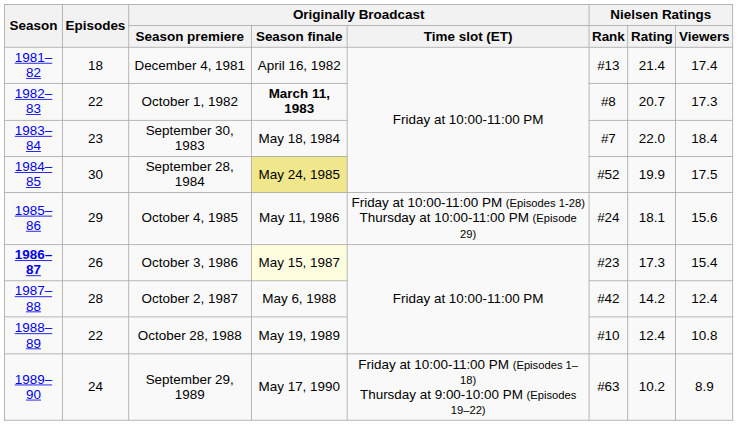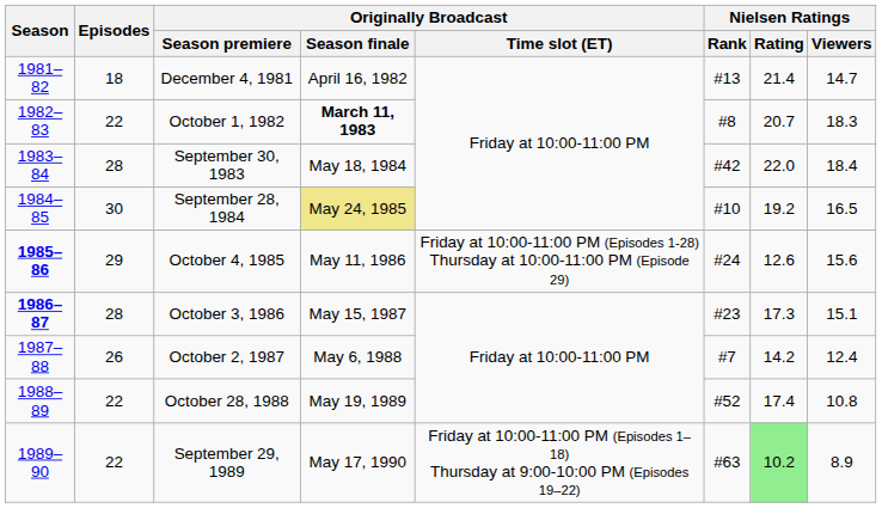December 4, 1981 | Nielsen Ratings / Viewers: 17.4 -> 14.7
October 1, 1982 | Nielsen Ratings / Viewers: 17.3 -> 18.3
September 30, 1983 | Episodes: 23 -> 28
September 30, 1983 | Nielsen Ratings / Rank: #7 -> #42
September 28, 1984 | Nielsen Ratings / Rank: #52 -> #10
September 28, 1984 | Nielsen Ratings / Rating: 19.9 -> 19.2
September 28, 1984 | Nielsen Ratings / Viewers: 17.5 -> 16.5
October 4, 1985 | Season: normal -> bold
October 4, 1985 | Nielsen Ratings / Rating: 18.1 -> 12.6
October 3, 1986 | Episodes: 26 -> 28
October 3, 1986 | Originally Broadcast / Season finale: lightyellow background -> no background
October 3, 1986 | Nielsen Ratings / Viewers: 15.4 -> 15.1
October 2, 1987 | Episodes: 28 -> 26
October 2, 1987 | Nielsen Ratings / Rank: #42 -> #7
October 28, 1988 | Nielsen Ratings / Rank: #10 -> #52
October 28, 1988 | Nielsen Ratings / Rating: 12.4 -> 17.4
September 29, 1989 | Episodes: 24 -> 22
September 29, 1989 | Nielsen Ratings / Rating: no background -> lightgreen background
